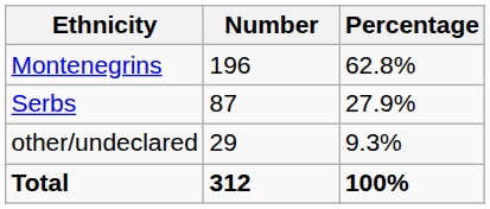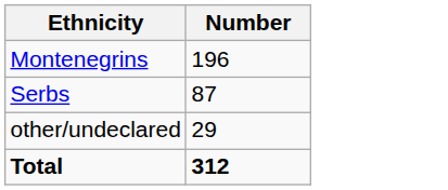- column: Percentage | 62.8% | 27.9% | 9.3% | 100%
